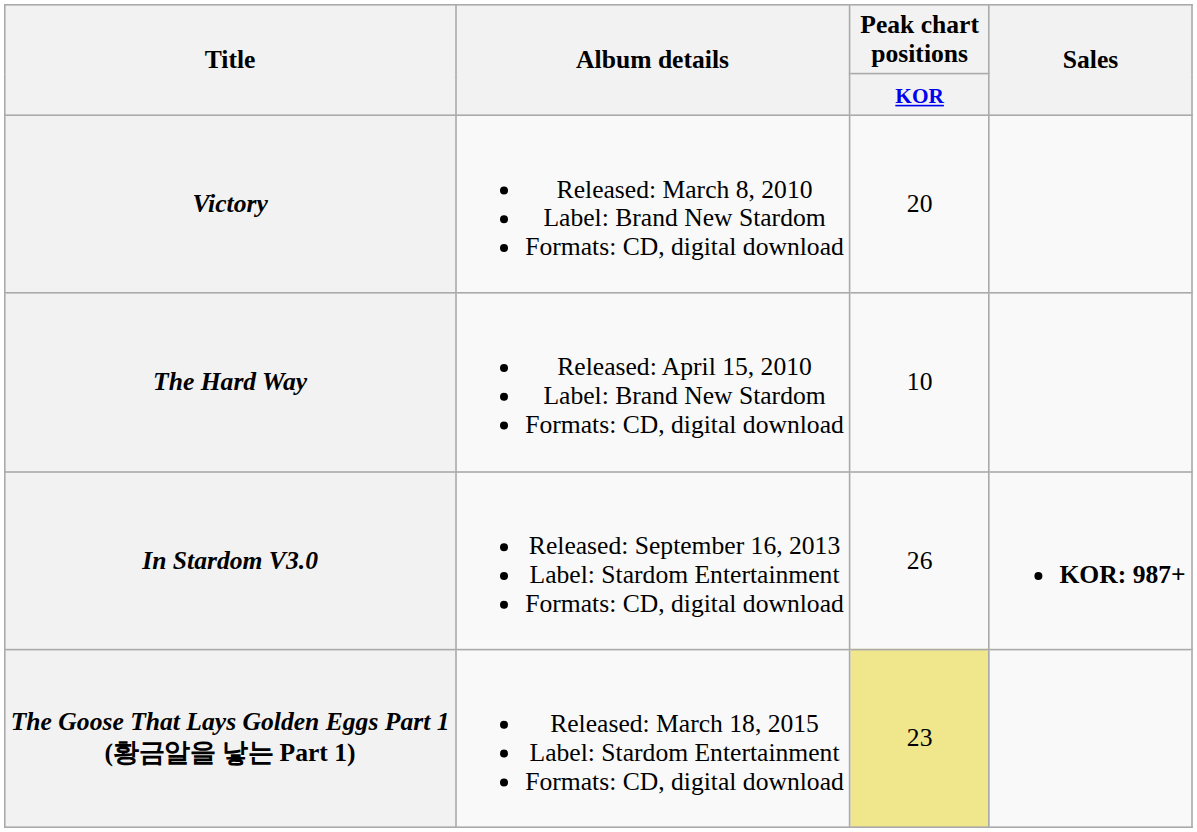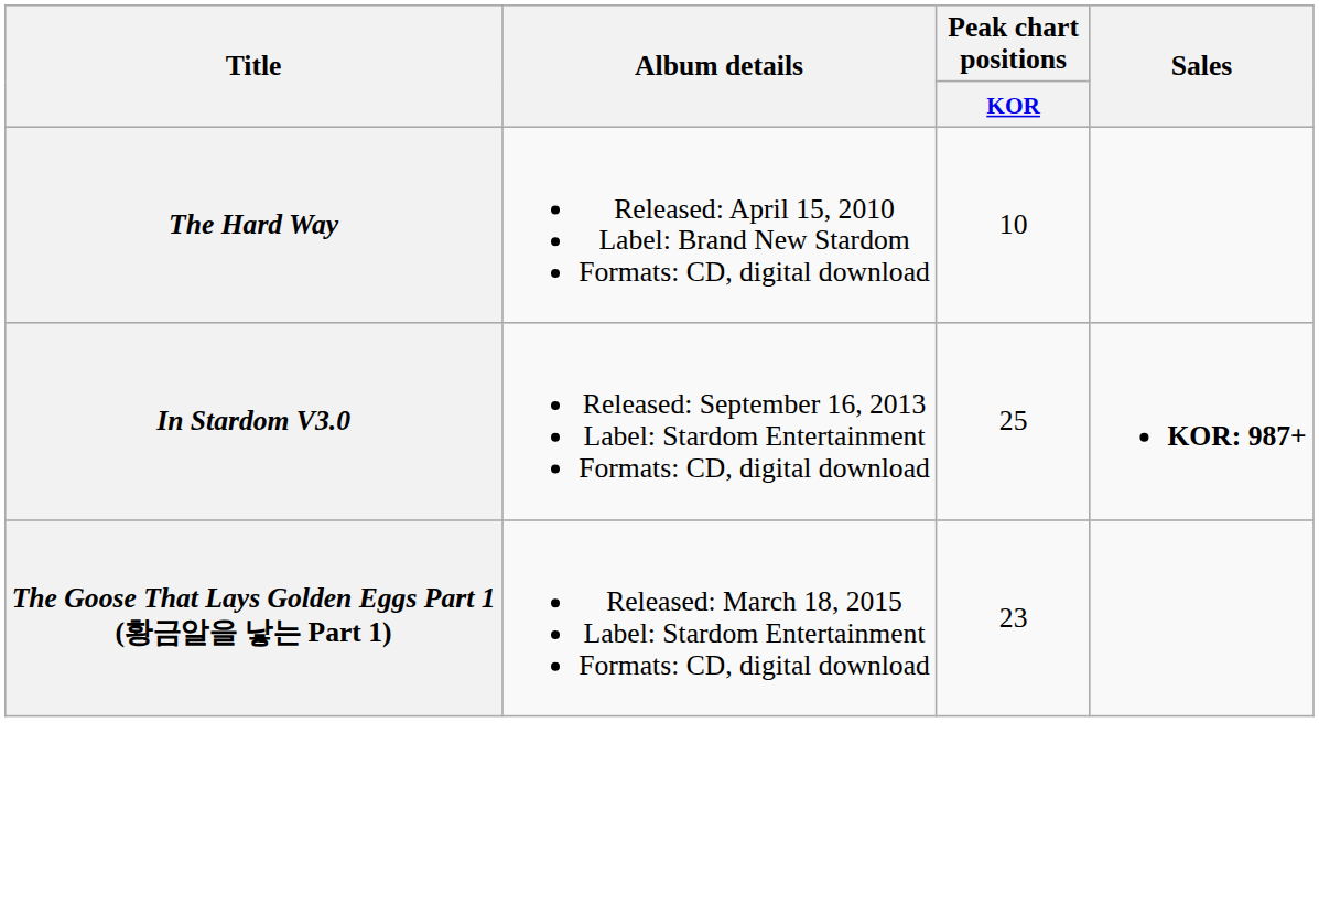- row: Victory | Released: March 8, 2010 Label: Brand New Stardom Formats: CD, digital download | 20
In Stardom V3.0 | Peak chart positions / KOR: 26 -> 25
The Goose That Lays Golden Eggs Part 1 (황금알을 낳는 Part 1) | Peak chart positions / KOR: khaki background -> no background
